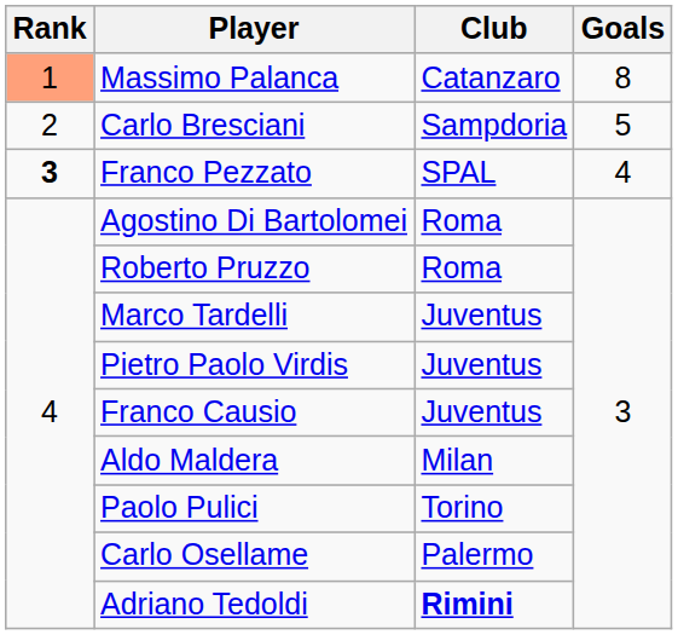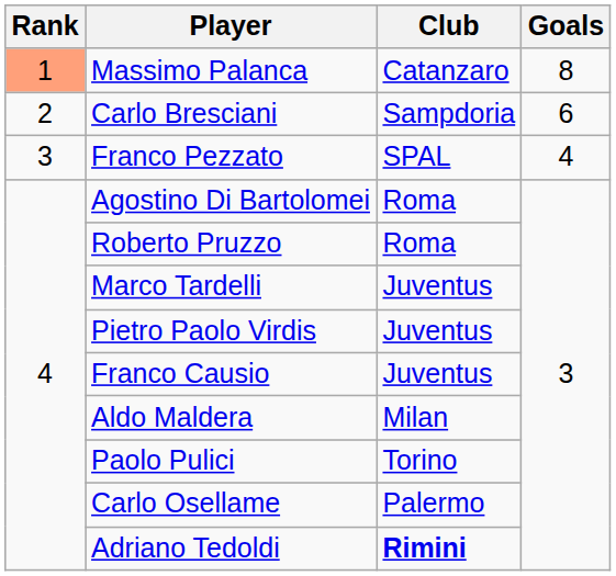Carlo Bresciani | Goals: 5 -> 6
Franco Pezzato | Rank: bold -> normal
